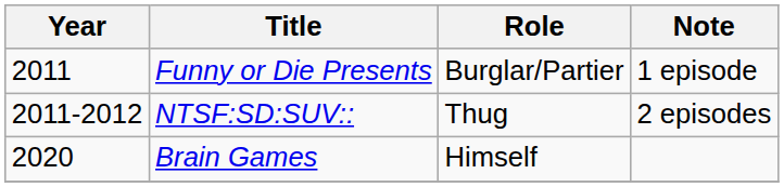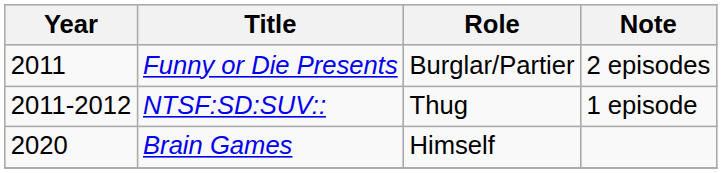Funny or Die Presents | Note: 1 episode -> 2 episodes
NTSF:SD:SUV:: | Note: 2 episodes -> 1 episode
